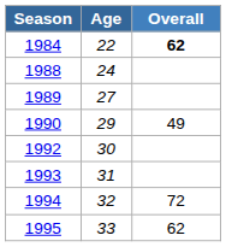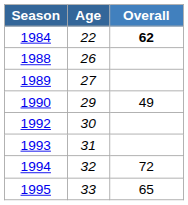1988 | Age: 24 -> 26
1995 | Overall: 62 -> 65
